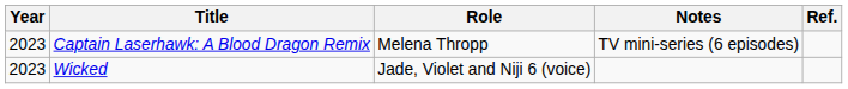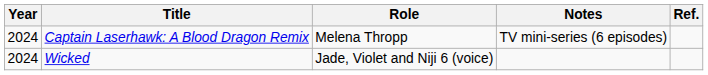Captain Laserhawk: A Blood Dragon Remix | Year: 2023 -> 2024
Wicked | Year: 2023 -> 2024
